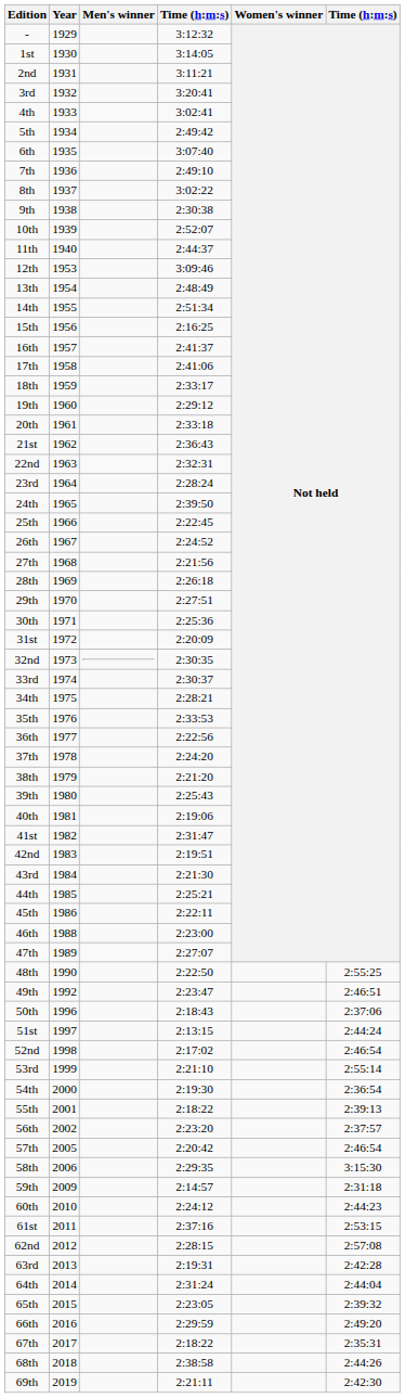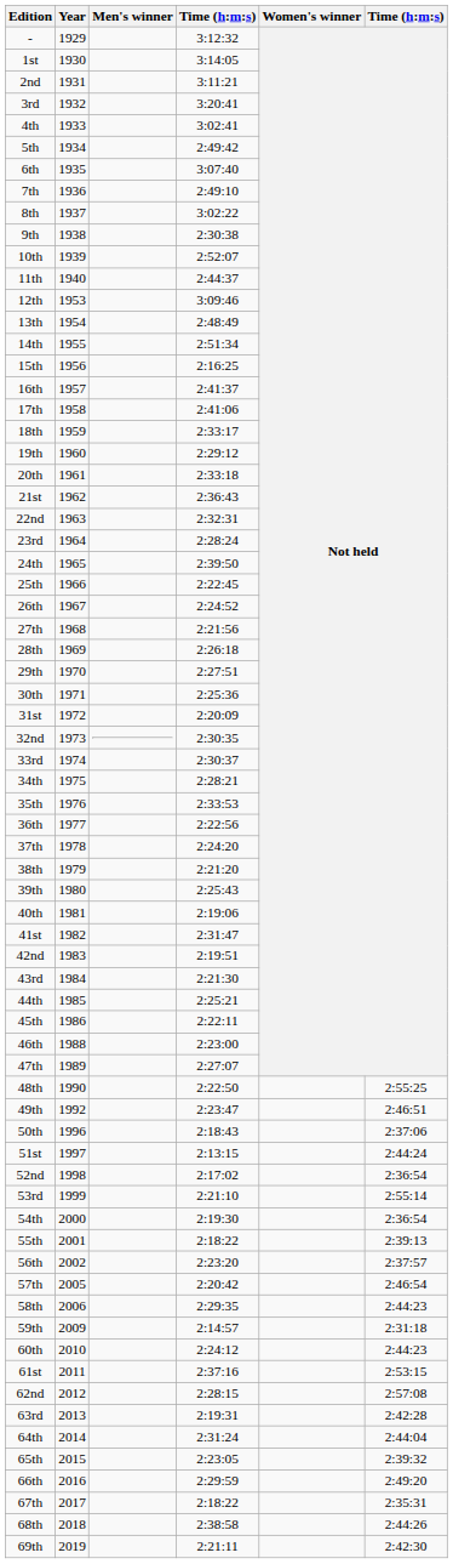52nd | column 6: 2:46:54 -> 2:36:54
58th | column 6: 3:15:30 -> 2:44:23
